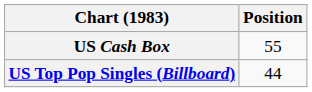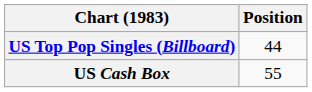rows swapped: US Top Pop Singles (Billboard) <-> US Cash Box
